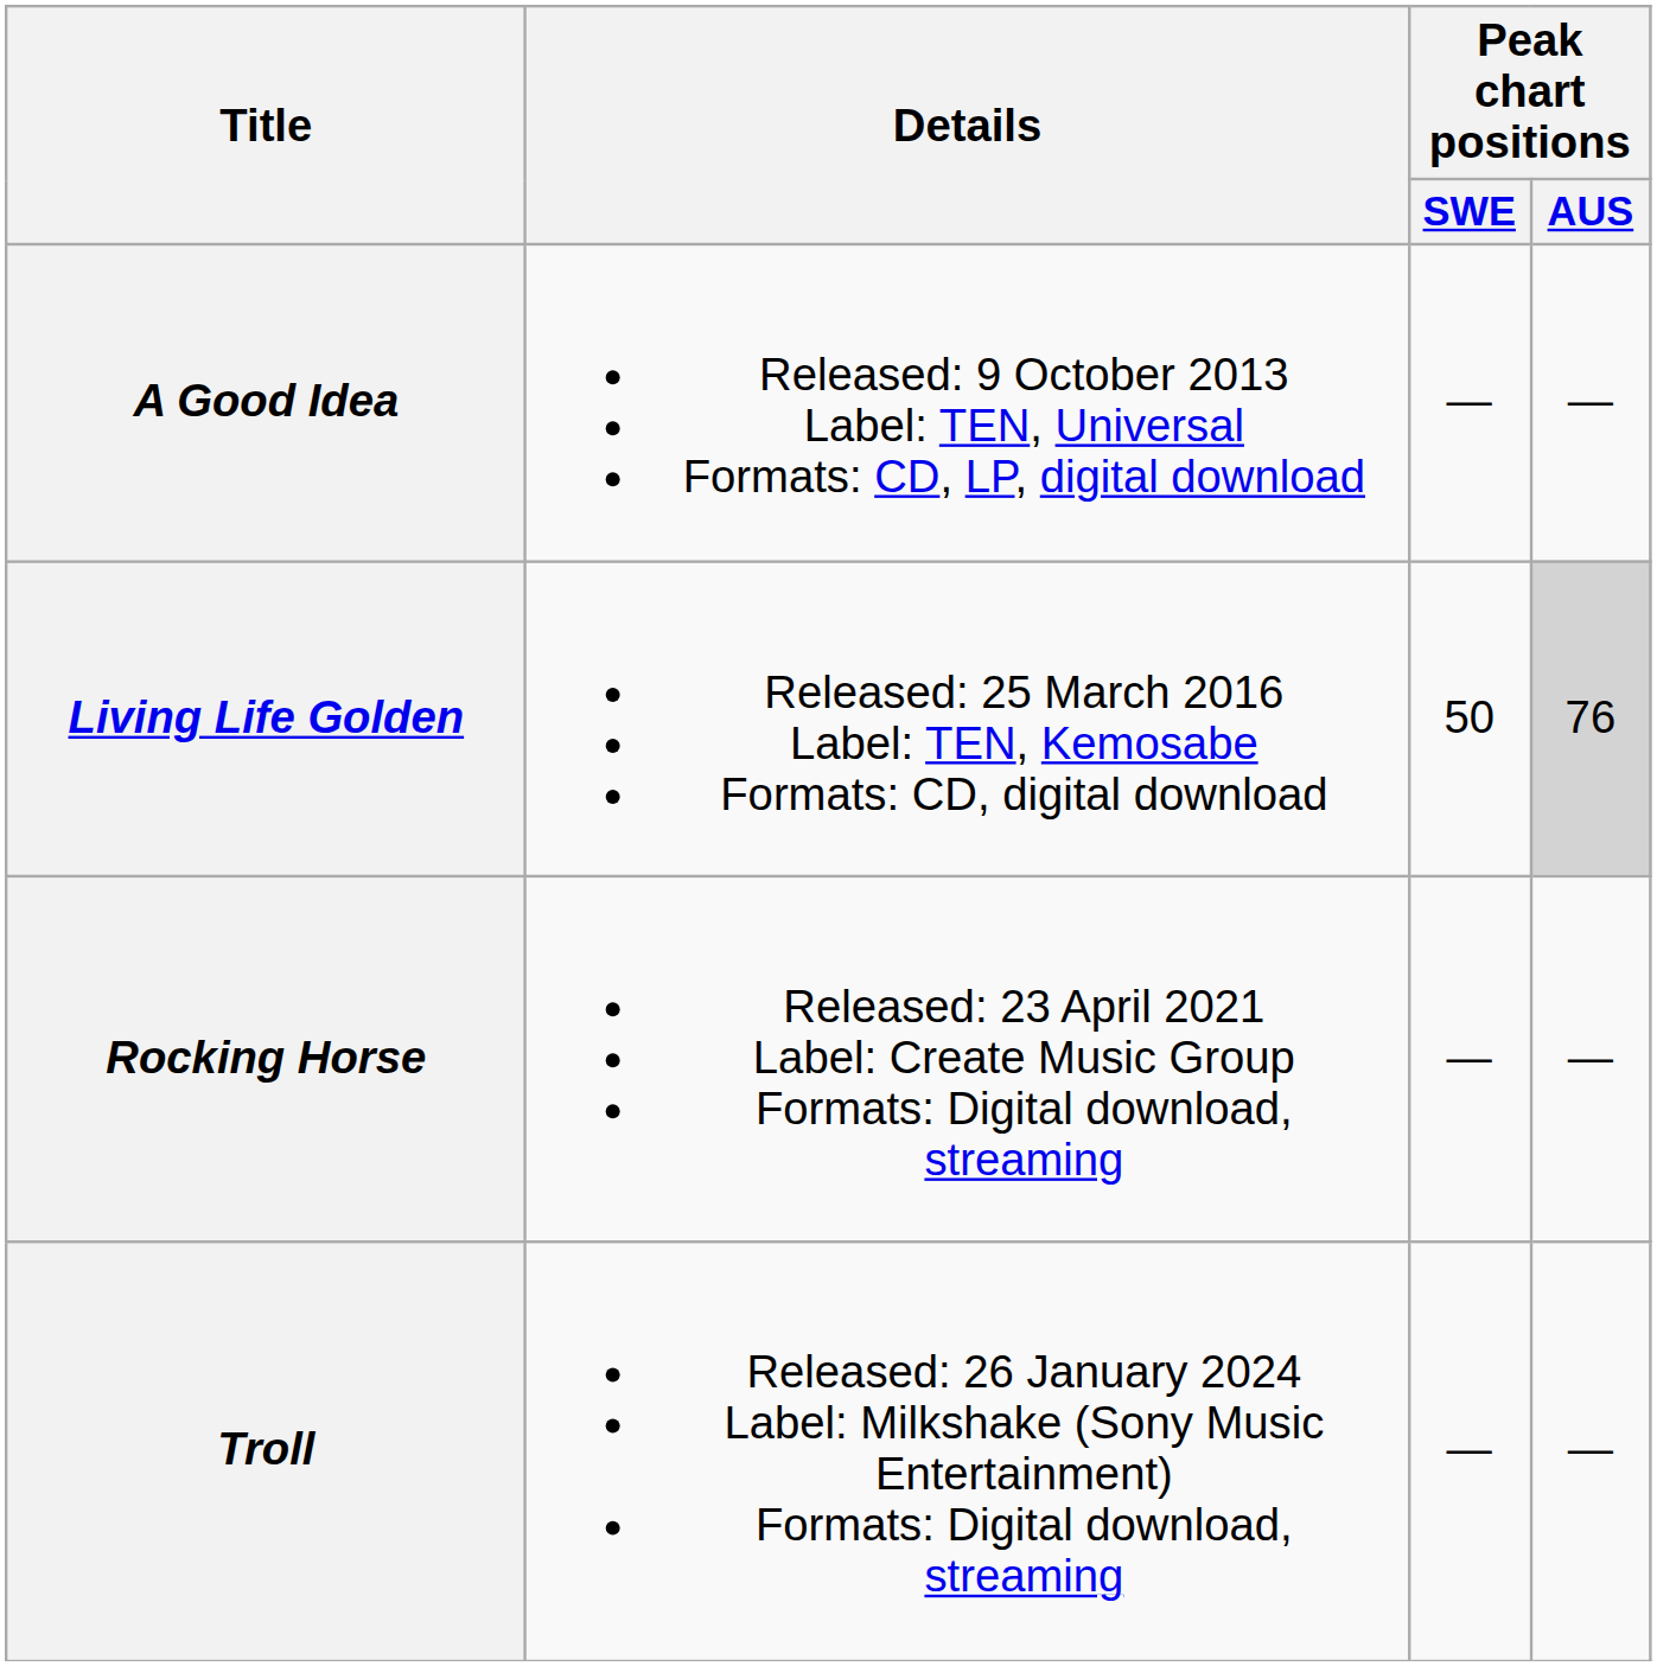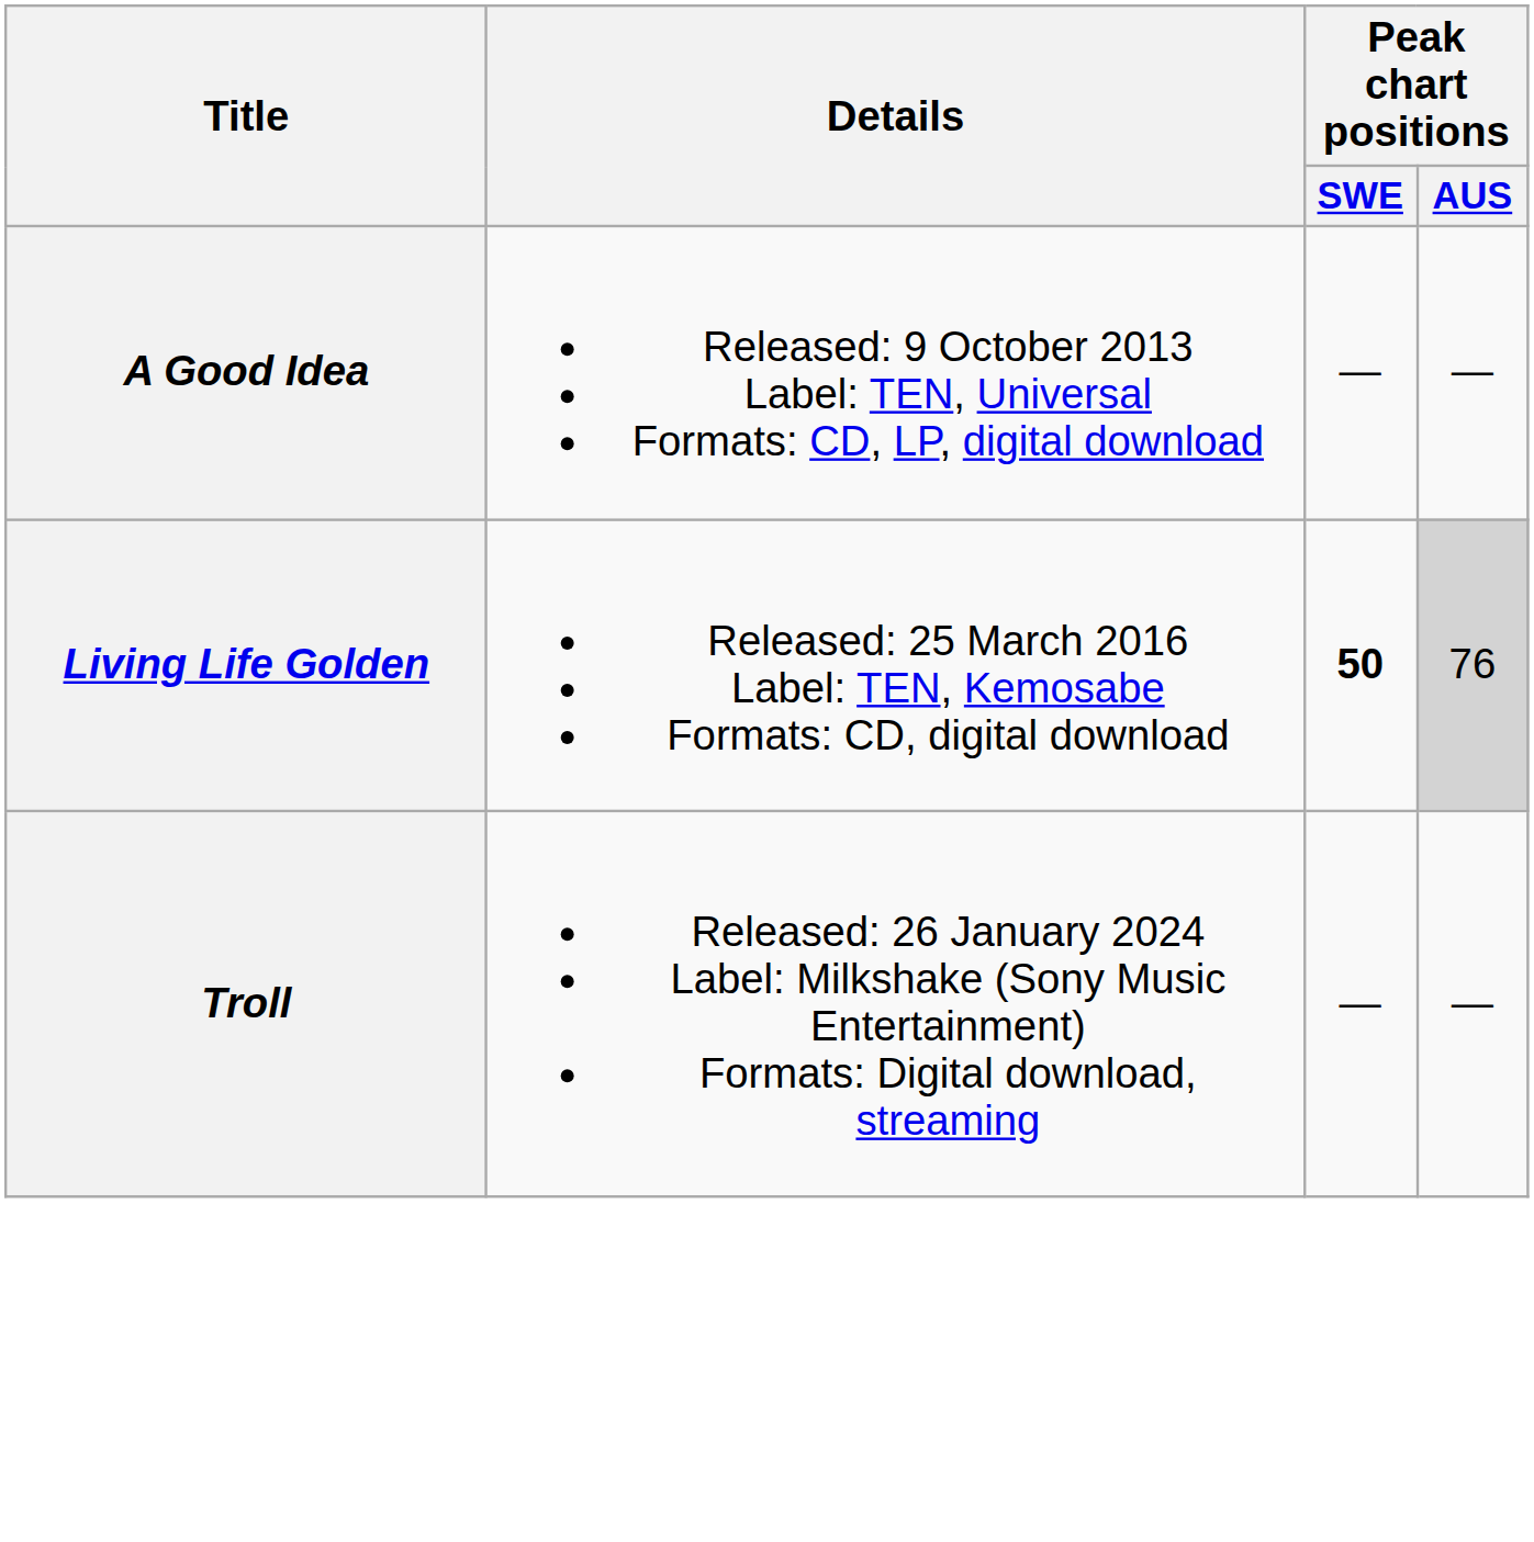Living Life Golden | Peak chart positions / SWE: normal -> bold
- row: Rocking Horse | Released: 23 April 2021 Label: Create Music Group Formats: Digital download, streaming | — | —
